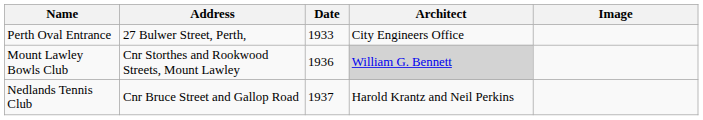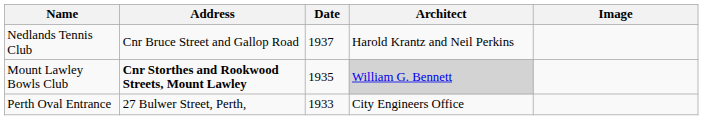rows swapped: Nedlands Tennis Club <-> Perth Oval Entrance
Mount Lawley Bowls Club | Address: normal -> bold
Mount Lawley Bowls Club | Date: 1936 -> 1935
